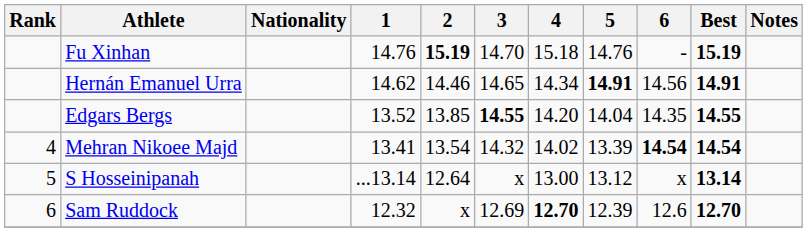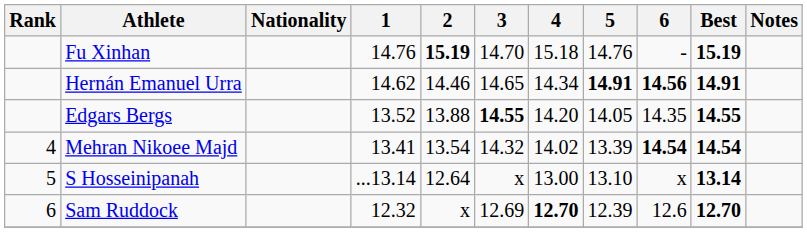Hernán Emanuel Urra | 6: normal -> bold
Edgars Bergs | 2: 13.85 -> 13.88
Edgars Bergs | 5: 14.04 -> 14.05
S Hosseinipanah | 5: 13.12 -> 13.10
